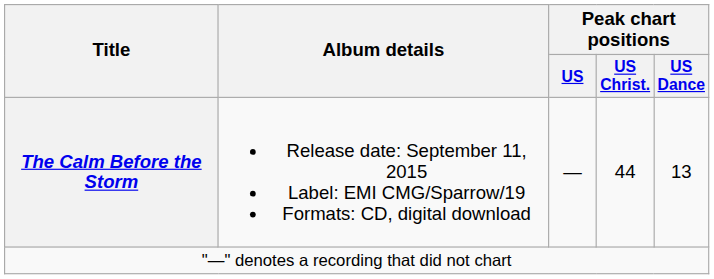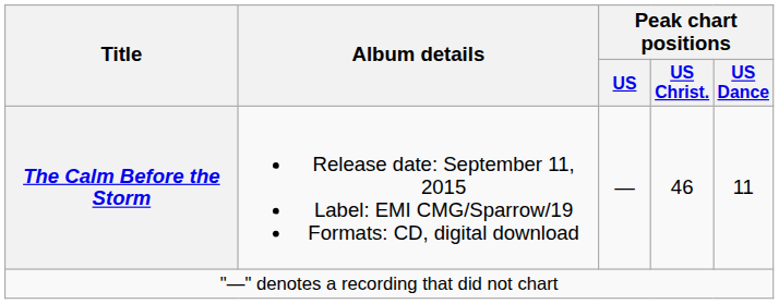The Calm Before the Storm | Peak chart positions / US Christ.: 44 -> 46
The Calm Before the Storm | Peak chart positions / US Dance: 13 -> 11
